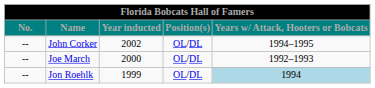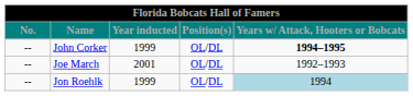John Corker | Year inducted: 2002 -> 1999
John Corker | Years w/ Attack, Hooters or Bobcats: normal -> bold
Joe March | Year inducted: 2000 -> 2001
